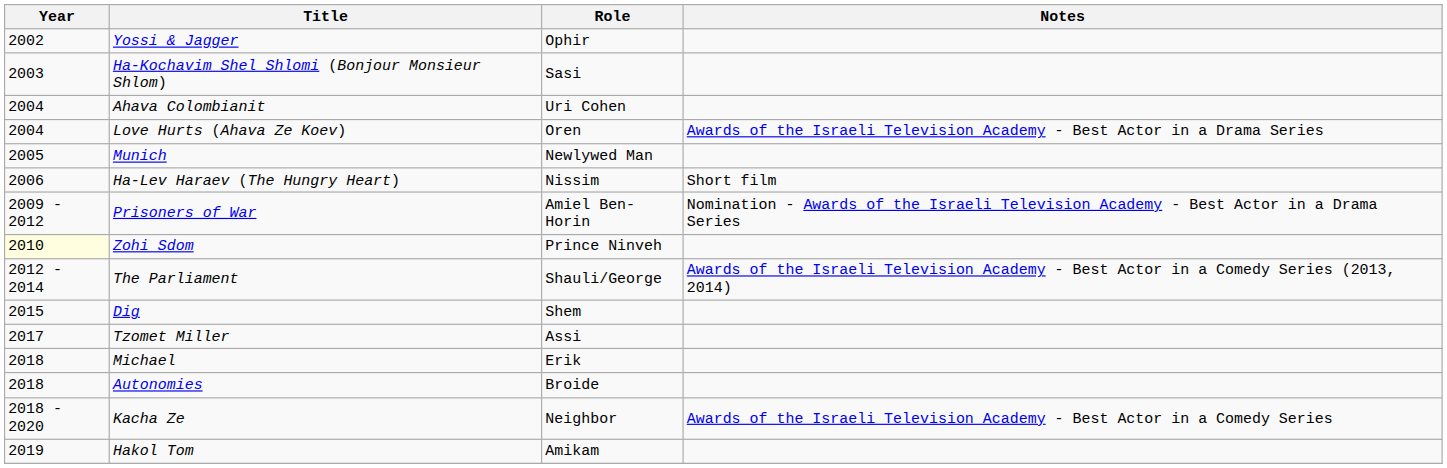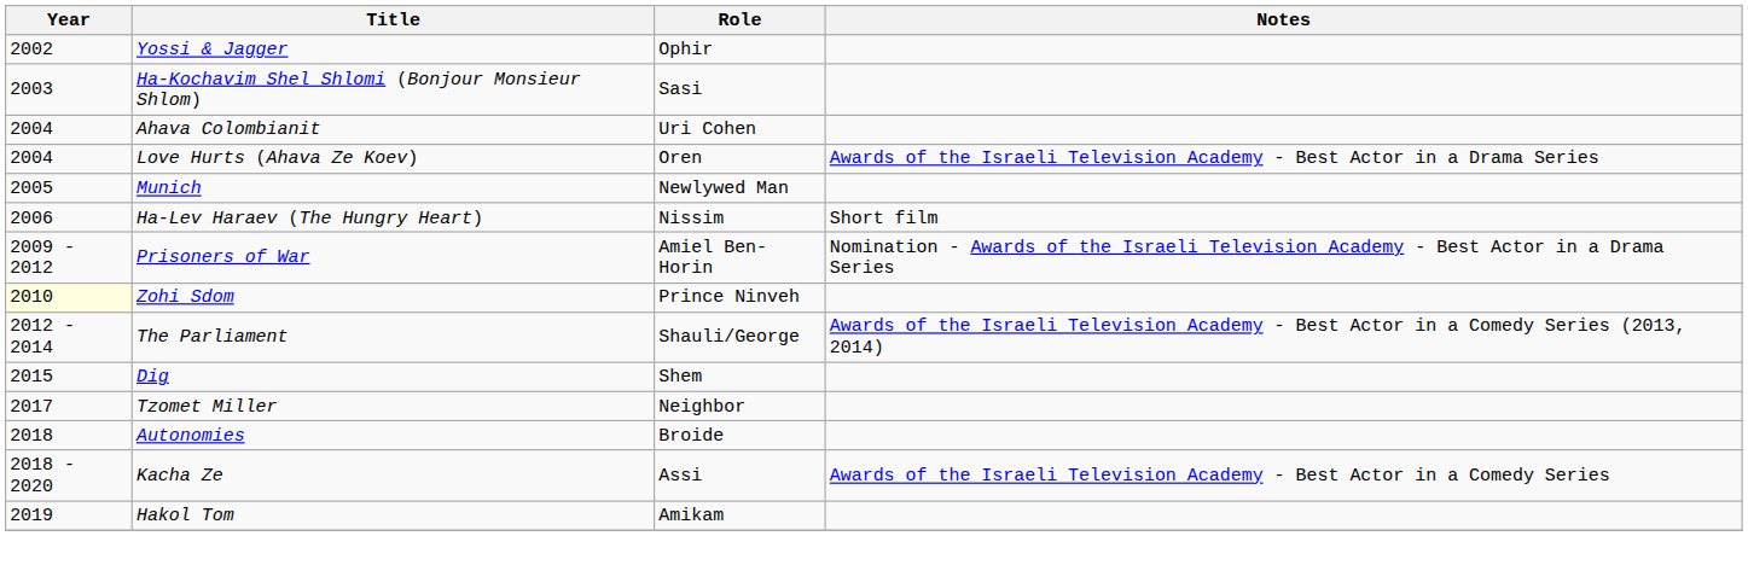Tzomet Miller | Role: Assi -> Neighbor
- row: 2018 | Michael | Erik
Kacha Ze | Role: Neighbor -> Assi
